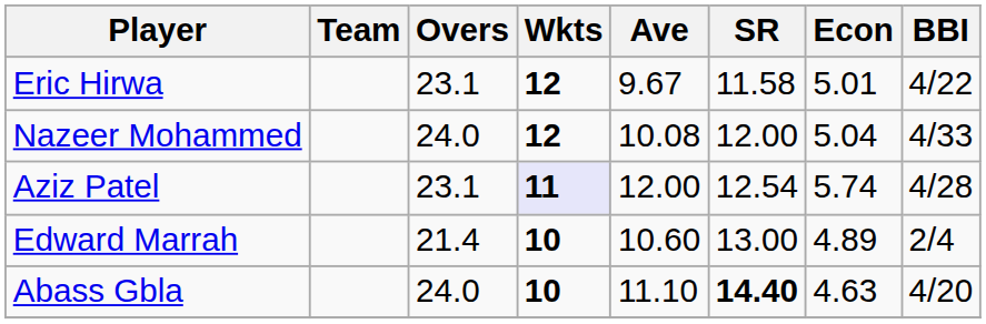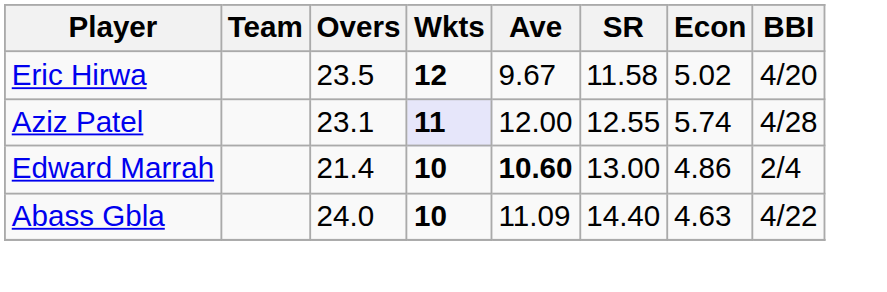Eric Hirwa | Overs: 23.1 -> 23.5
Eric Hirwa | Econ: 5.01 -> 5.02
Eric Hirwa | BBI: 4/22 -> 4/20
- row: Nazeer Mohammed | 24.0 | 12 | 10.08 | 12.00 | 5.04 | 4/33
Aziz Patel | SR: 12.54 -> 12.55
Edward Marrah | Ave: normal -> bold
Edward Marrah | Econ: 4.89 -> 4.86
Abass Gbla | Ave: 11.10 -> 11.09
Abass Gbla | SR: bold -> normal
Abass Gbla | BBI: 4/20 -> 4/22
